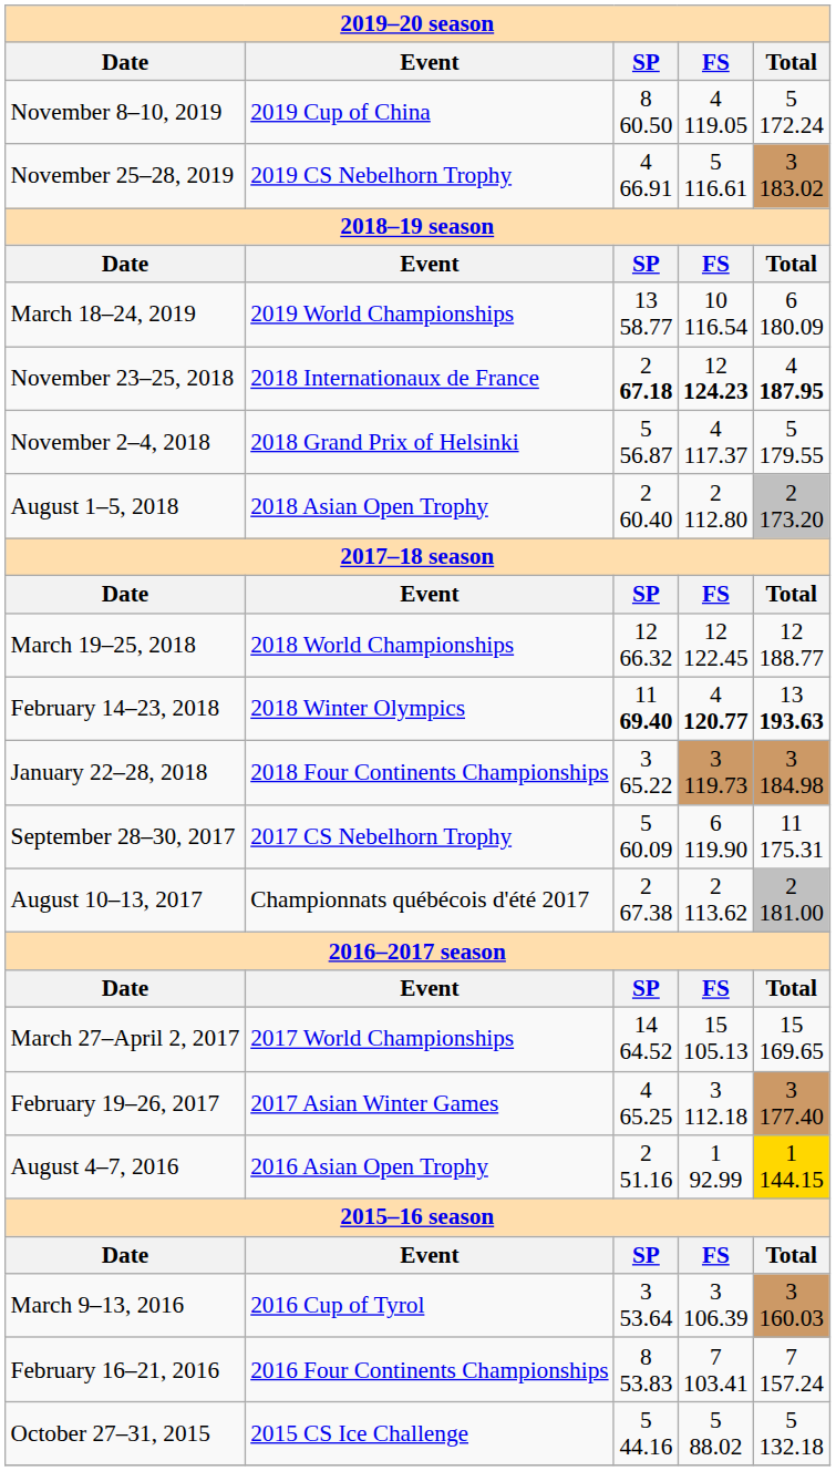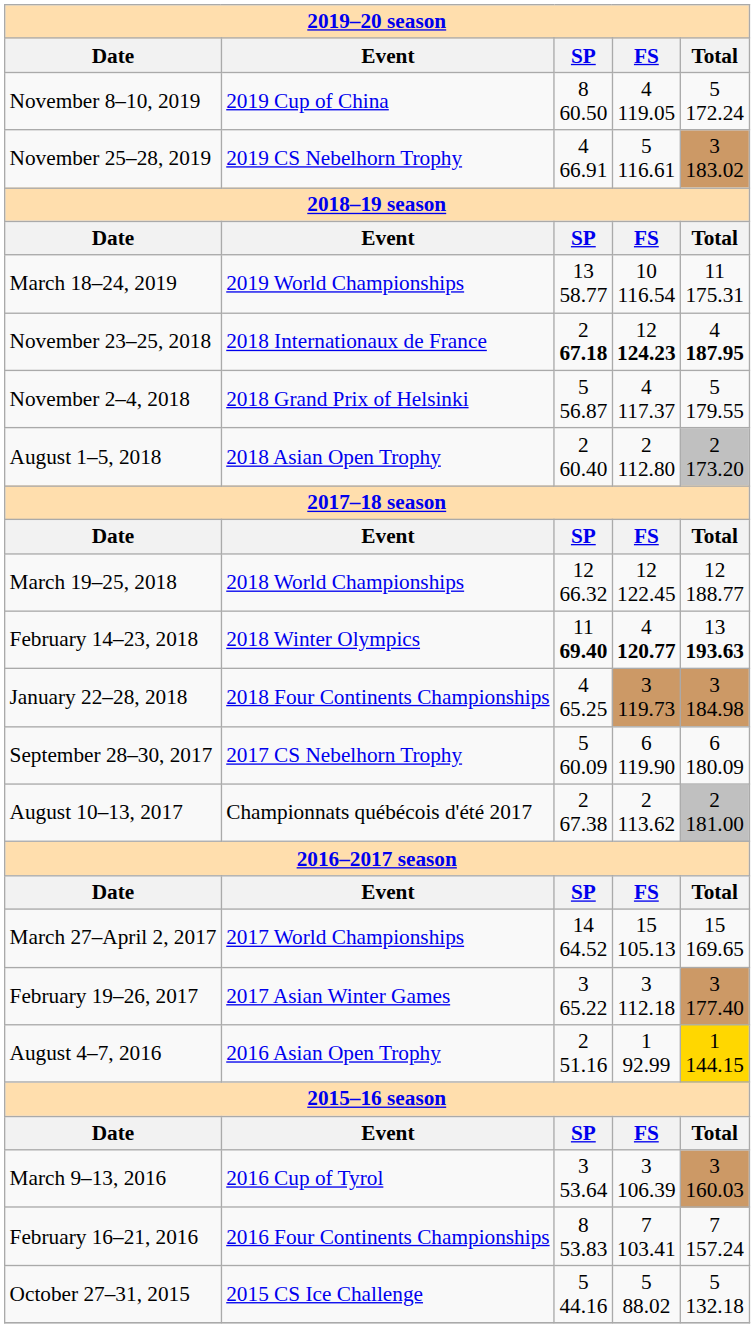March 18–24, 2019 | 2019–20 season / Total: 6 180.09 -> 11 175.31
January 22–28, 2018 | 2019–20 season / SP: 3 65.22 -> 4 65.25
September 28–30, 2017 | 2019–20 season / Total: 11 175.31 -> 6 180.09
February 19–26, 2017 | 2019–20 season / SP: 4 65.25 -> 3 65.22
